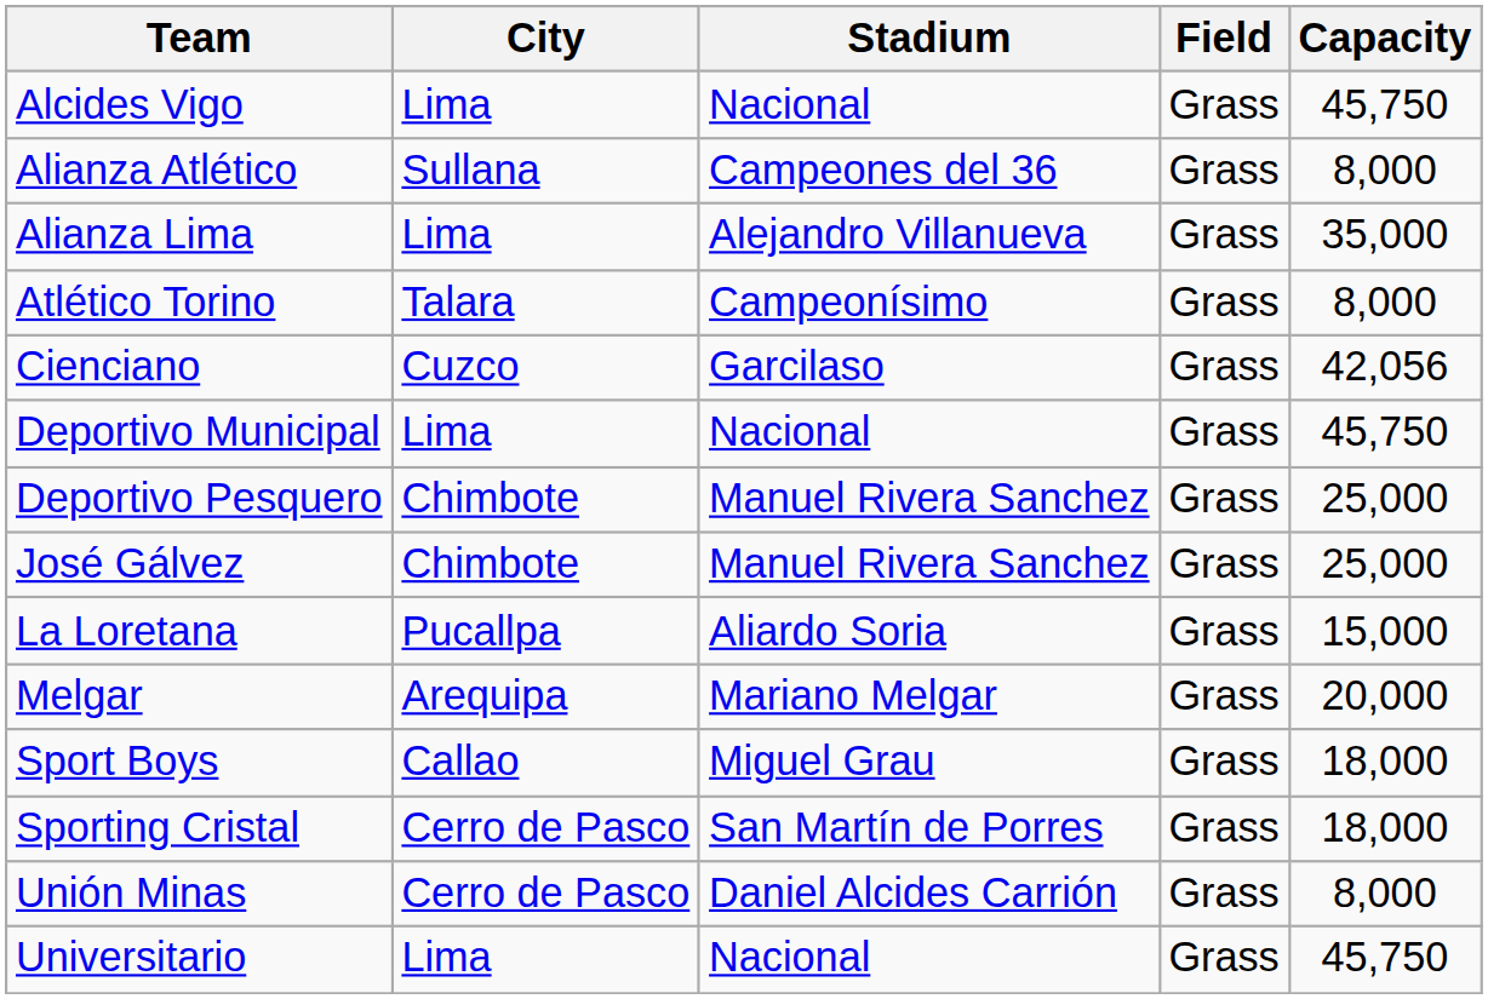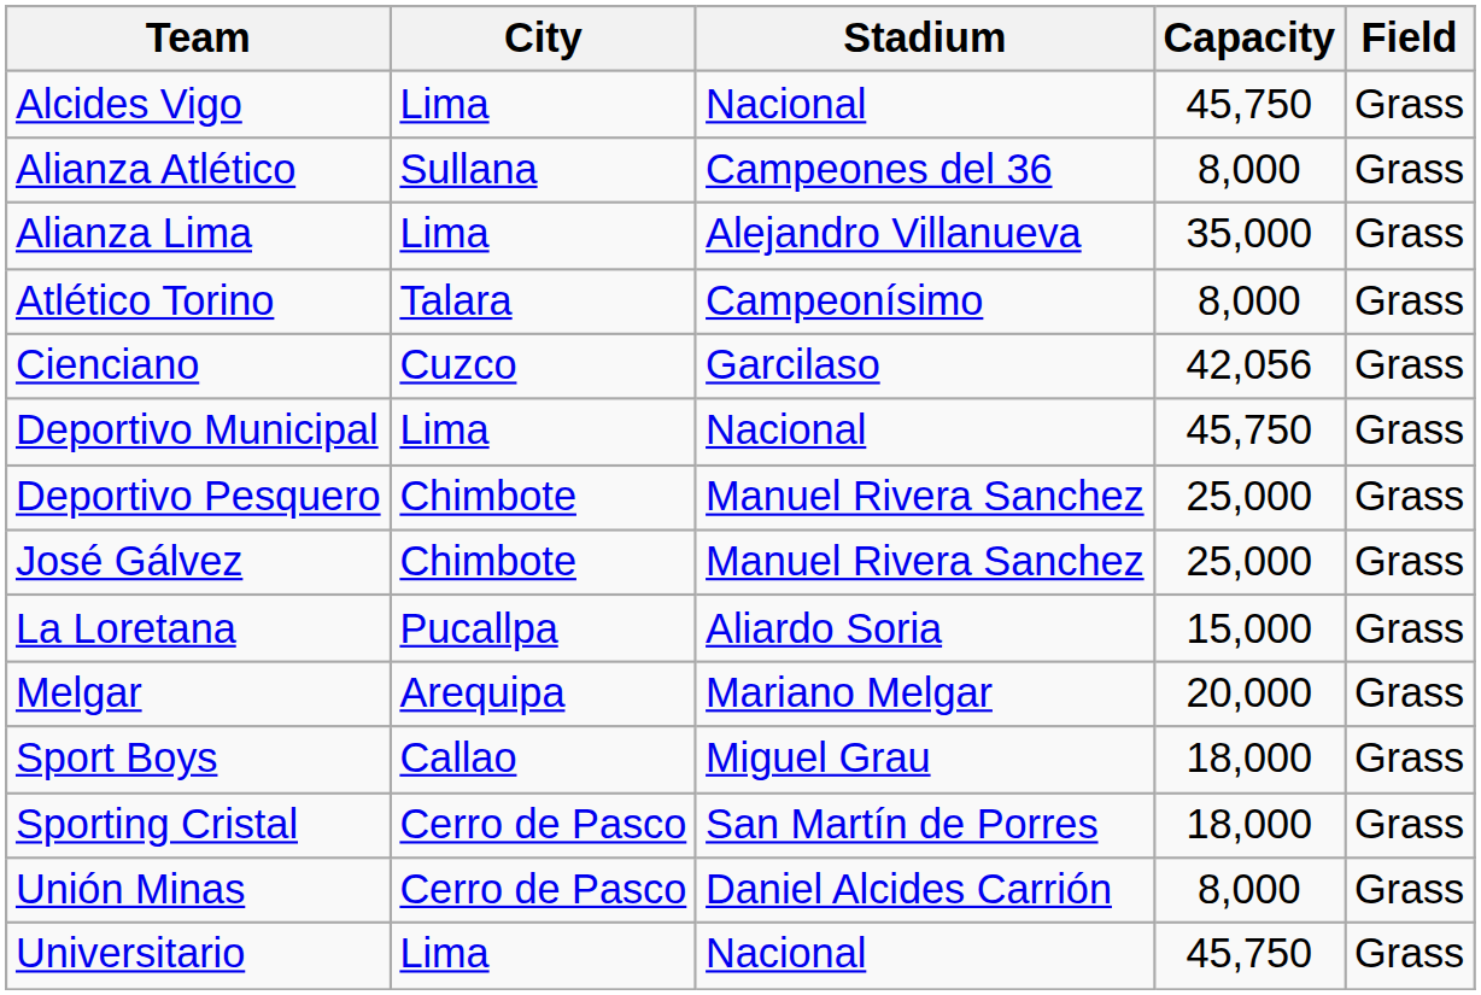columns swapped: Capacity <-> Field
